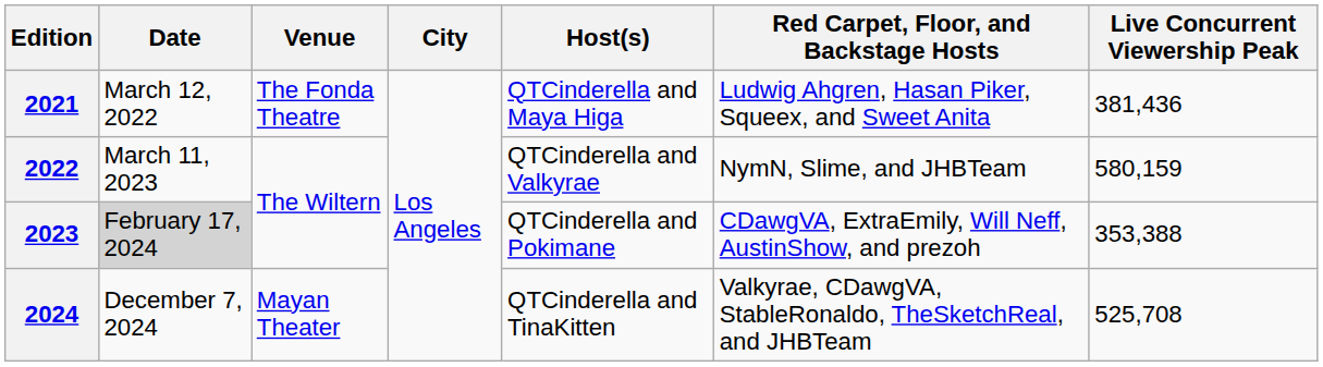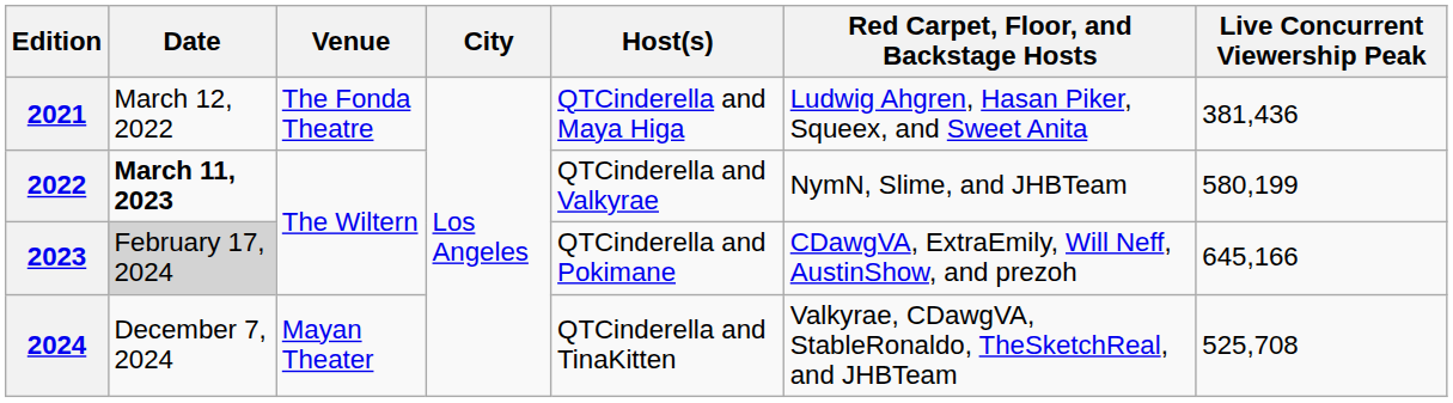2022 | Date: normal -> bold
2022 | Live Concurrent Viewership Peak: 580,159 -> 580,199
2023 | Live Concurrent Viewership Peak: 353,388 -> 645,166
